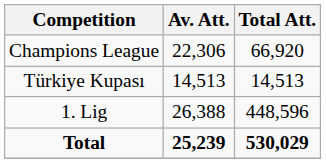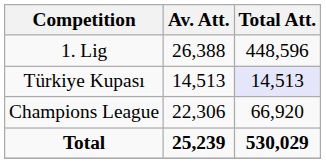rows swapped: 1. Lig <-> Champions League
Türkiye Kupası | Total Att.: no background -> lavender background
